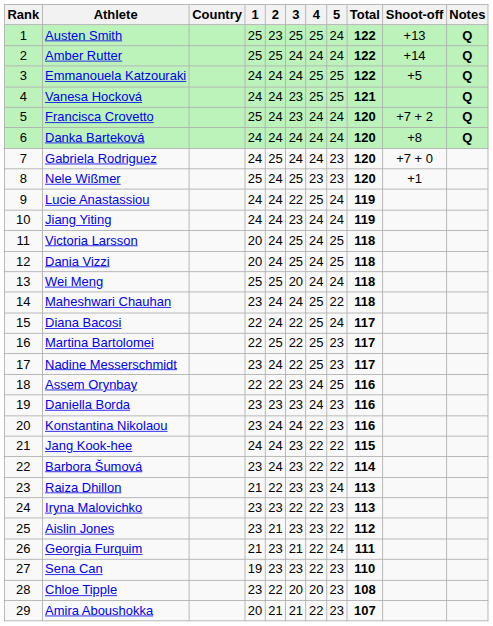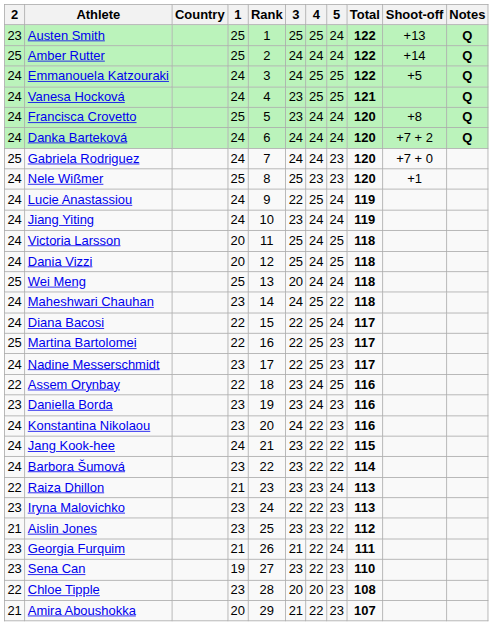columns swapped: Rank <-> 2
Francisca Crovetto | Shoot-off: +7 + 2 -> +8
Danka Barteková | Shoot-off: +8 -> +7 + 2
